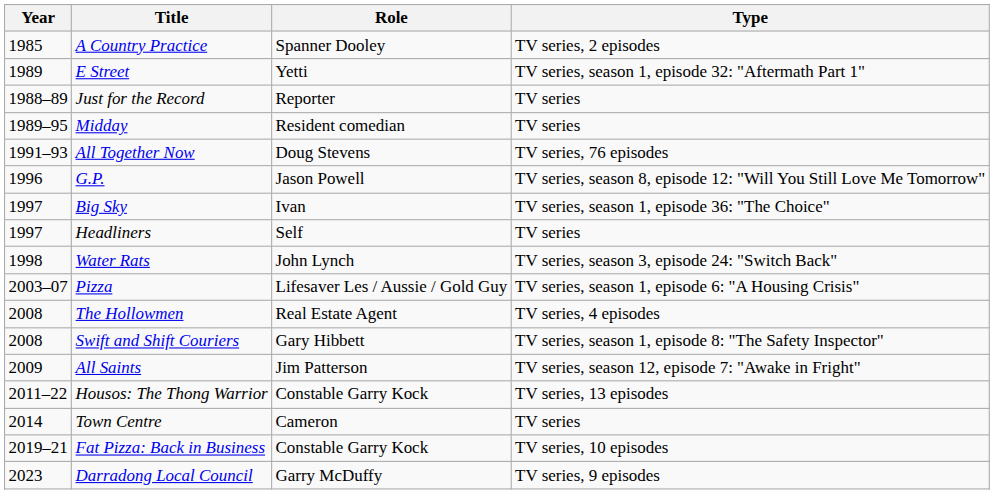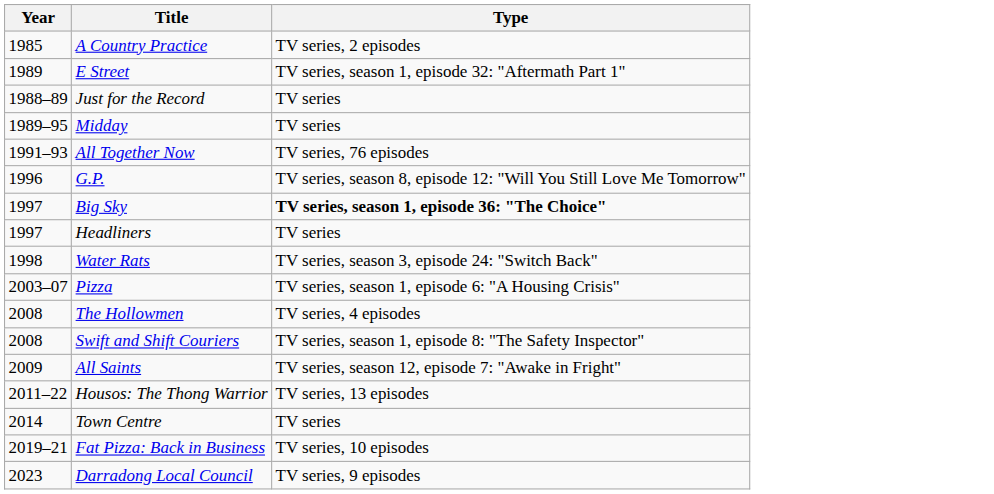- column: Role | Spanner Dooley | Yetti | Reporter | Resident comedian | Doug Stevens | Jason Powell | Ivan | Self | John Lynch | Lifesaver Les / Aussie / Gold Guy | Real Estate Agent | Gary Hibbett | Jim Patterson | Constable Garry Kock | Cameron | Constable Garry Kock | Garry McDuffy
Big Sky | Type: normal -> bold
